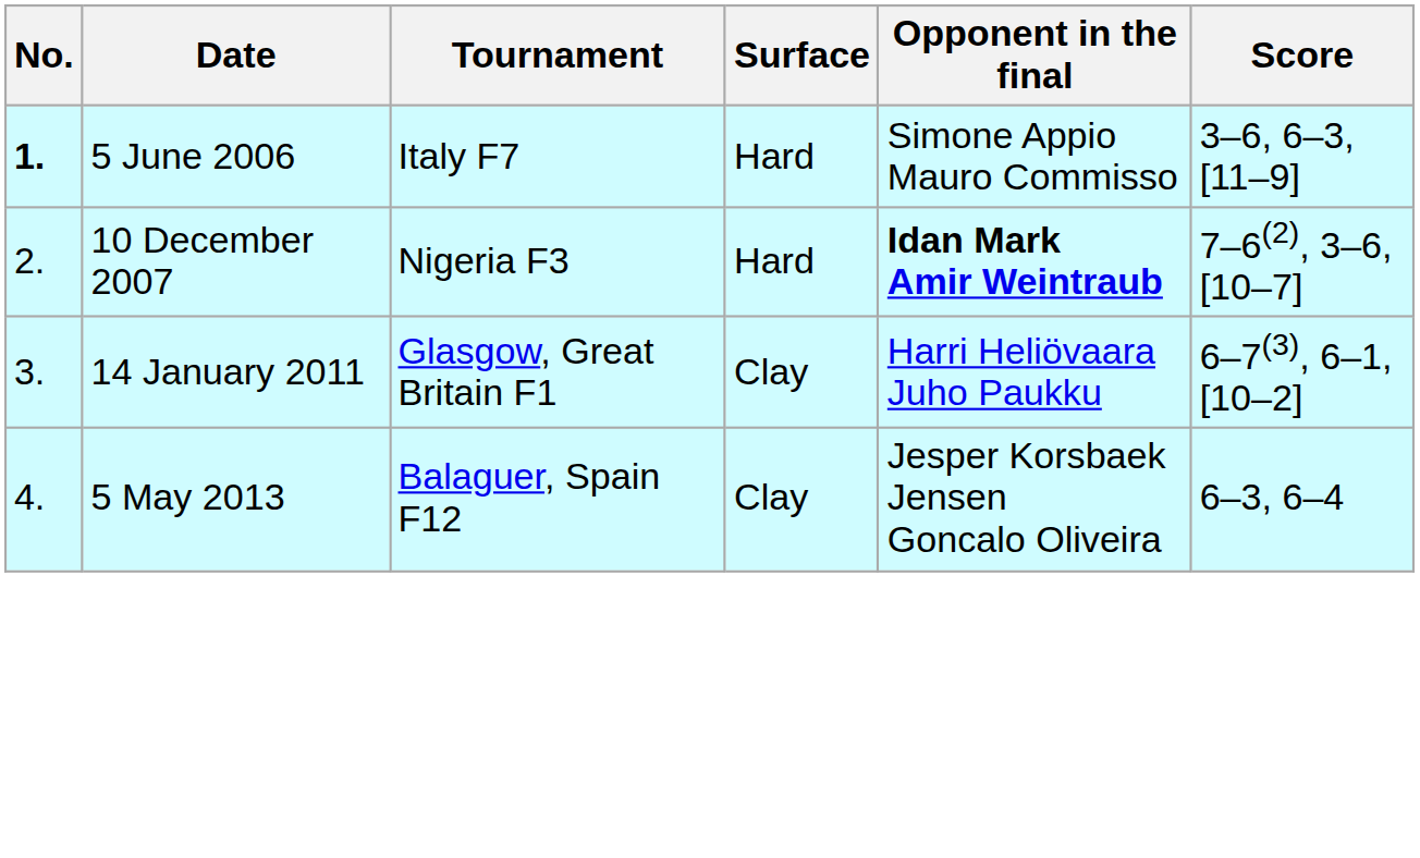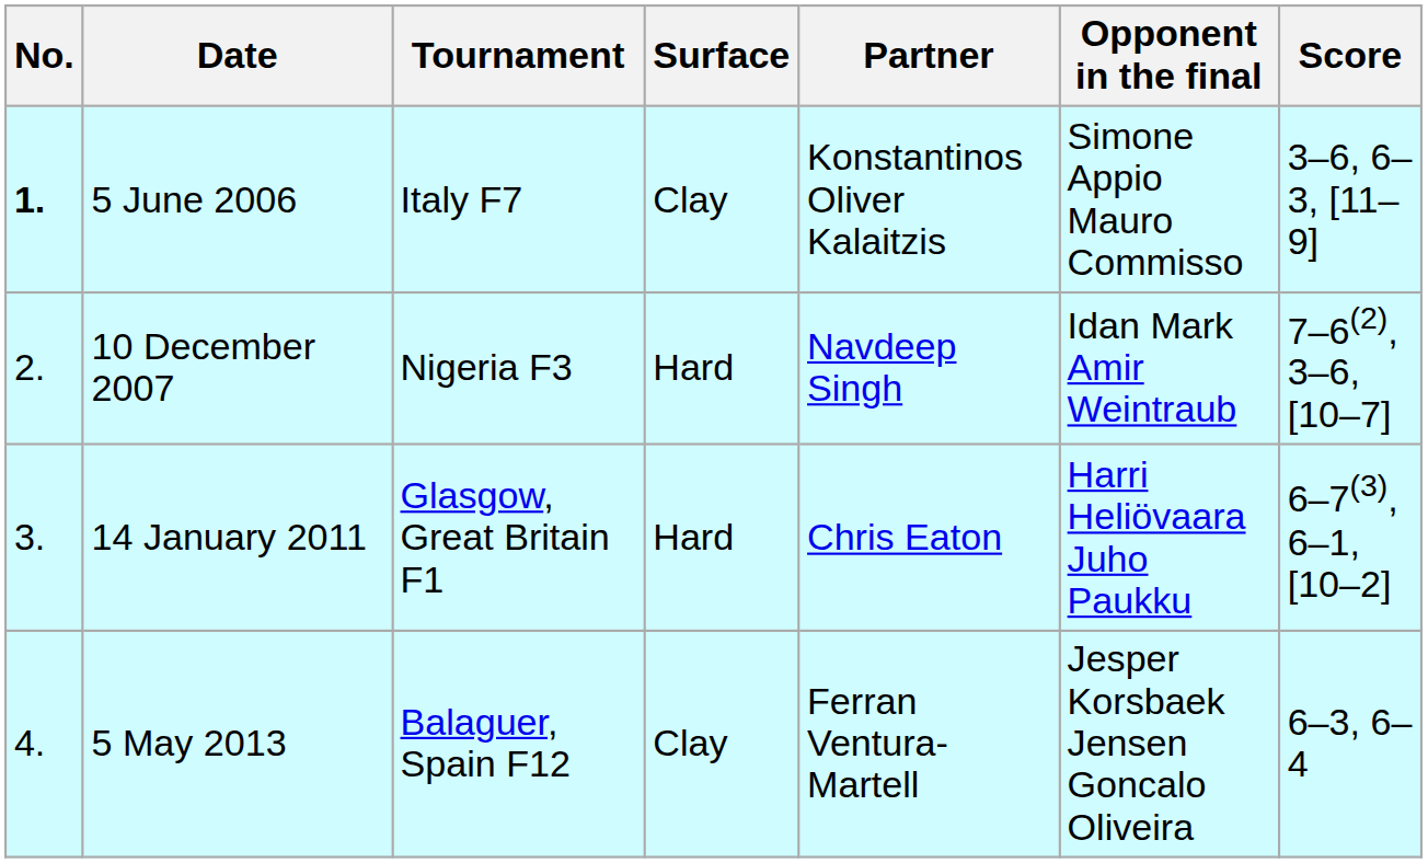+ column: Partner | Konstantinos Oliver Kalaitzis | Navdeep Singh | Chris Eaton | Ferran Ventura-Martell
5 June 2006 | Surface: Hard -> Clay
10 December 2007 | Opponent in the final: bold -> normal
14 January 2011 | Surface: Clay -> Hard
